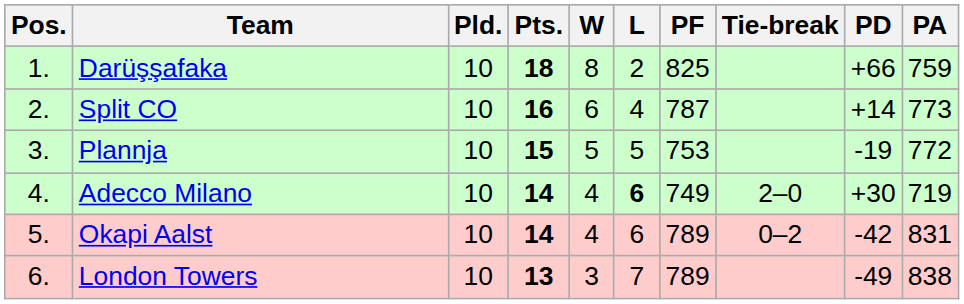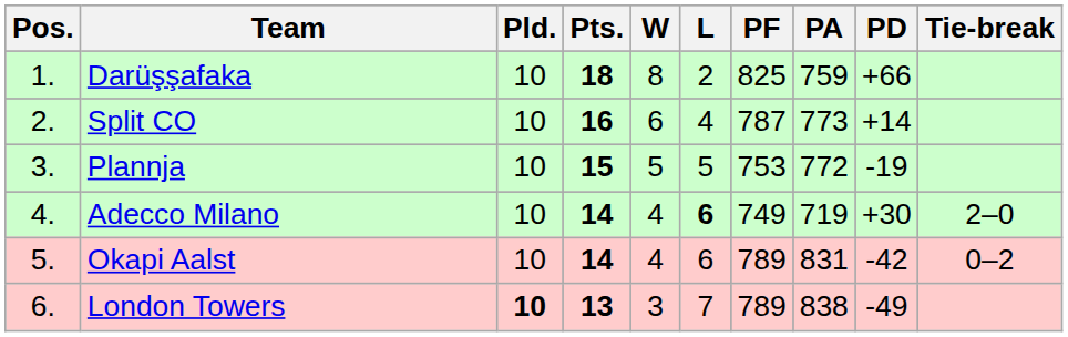columns swapped: PA <-> Tie-break
London Towers | Pld.: normal -> bold
